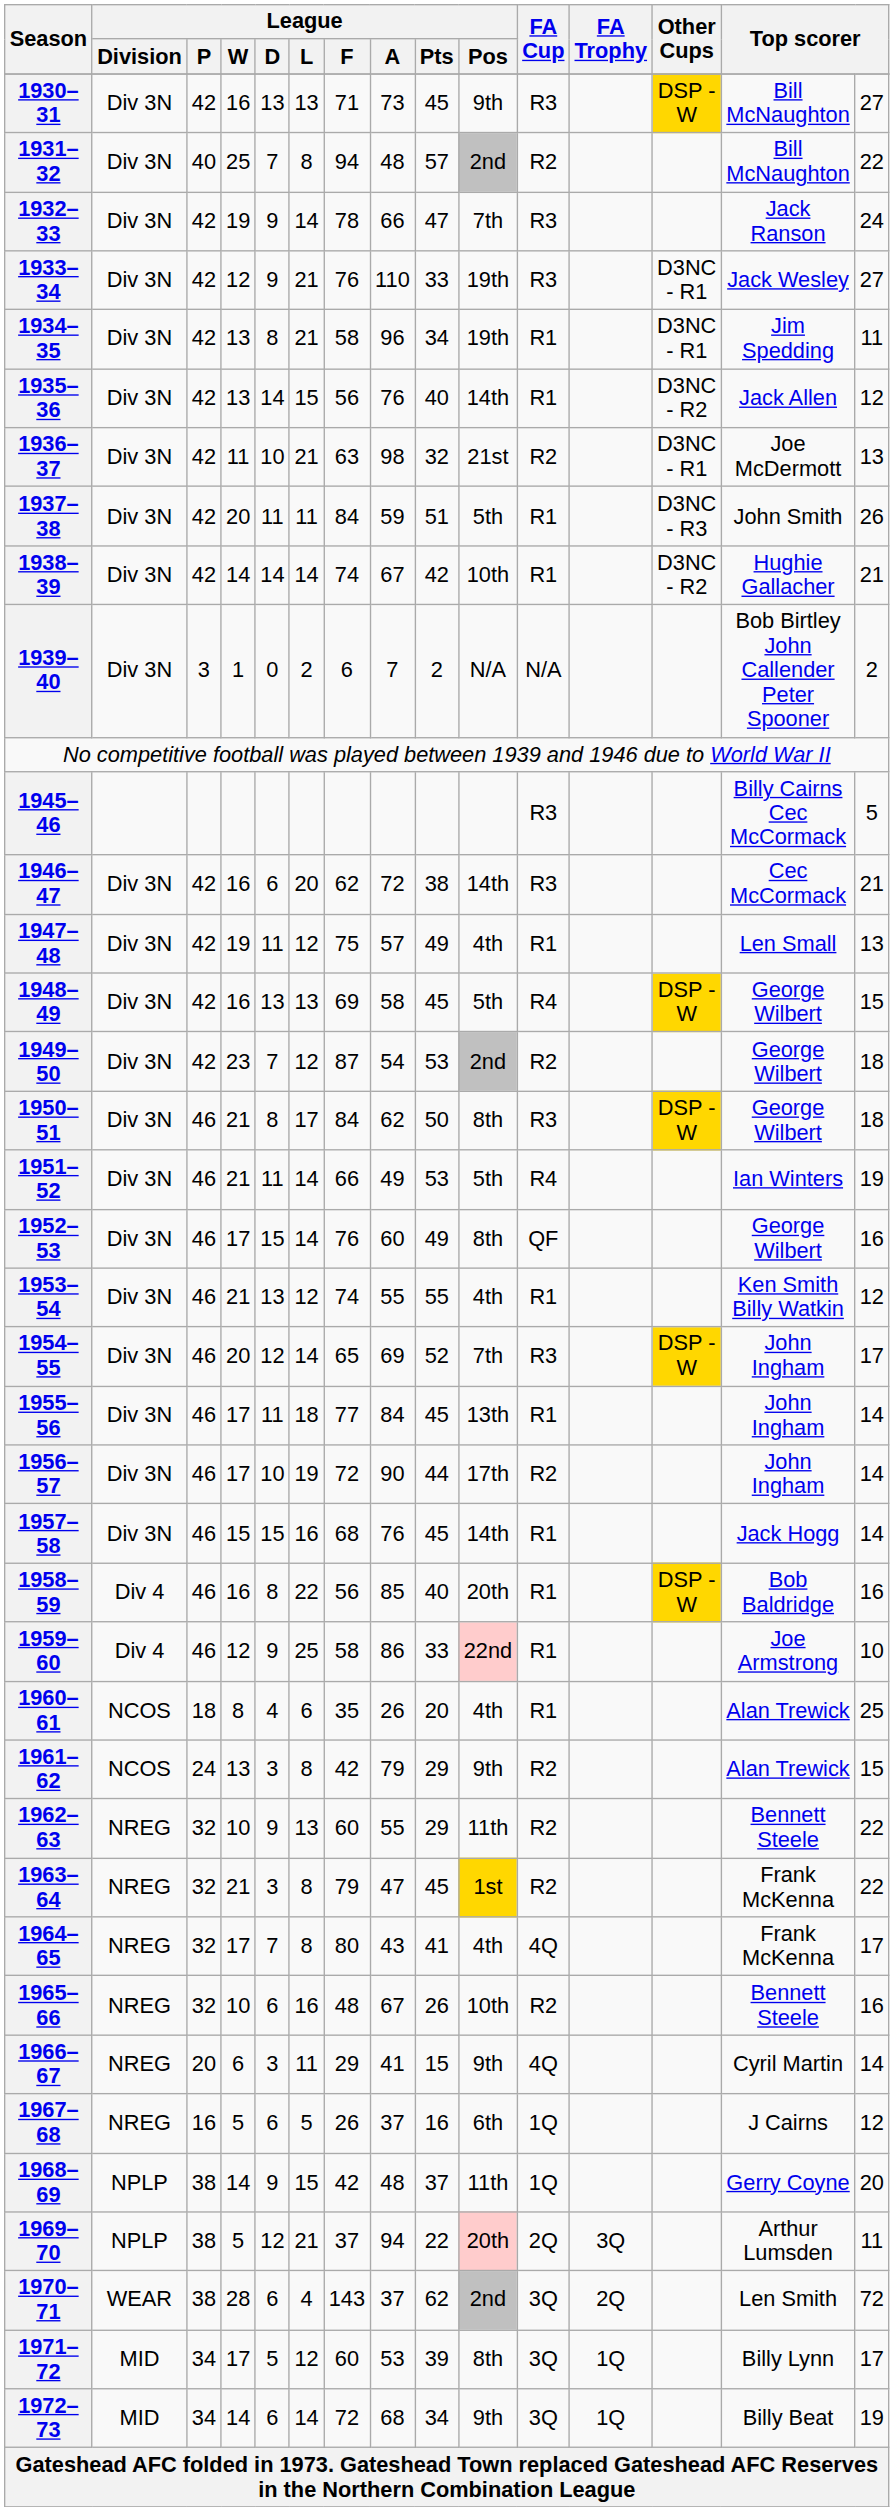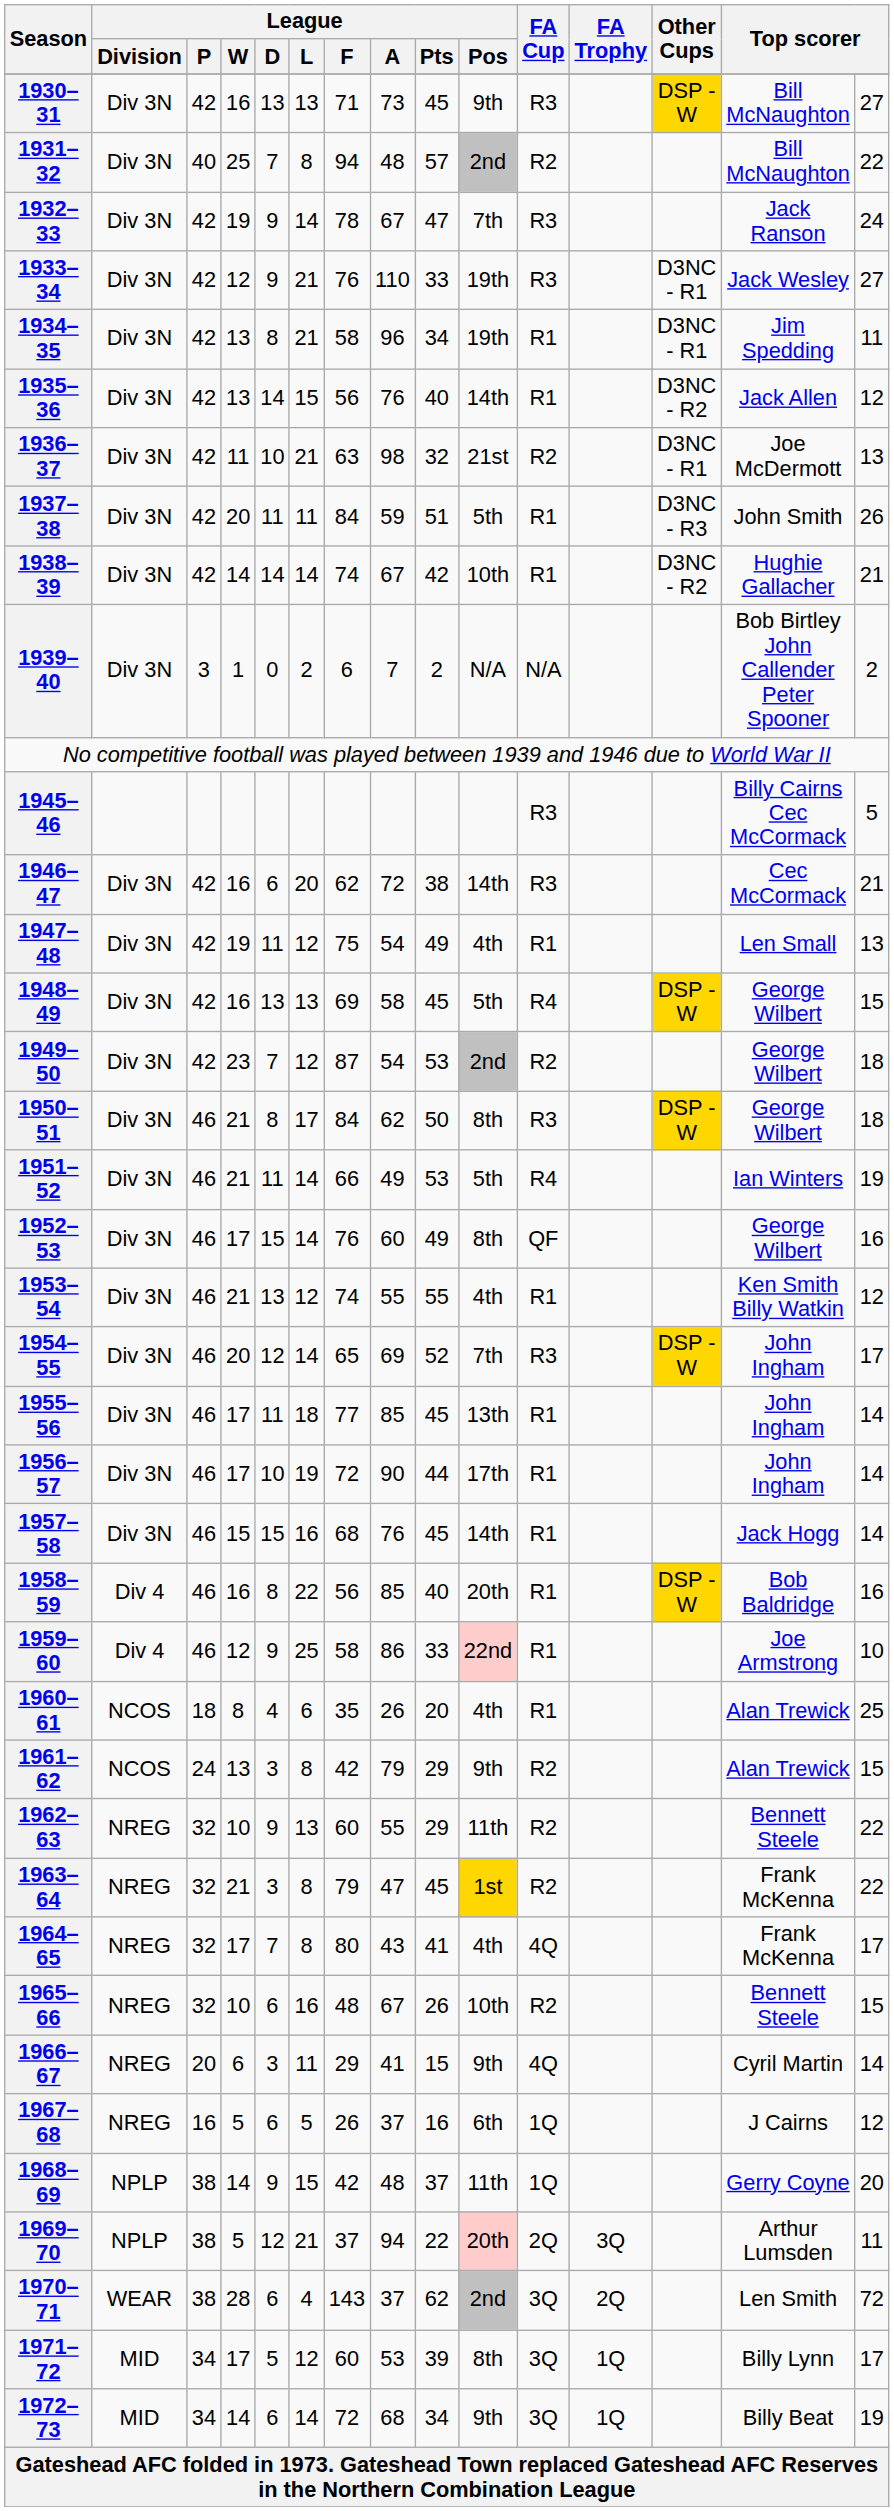1932–33 | League / A: 66 -> 67
1947–48 | League / A: 57 -> 54
1955–56 | League / A: 84 -> 85
1956–57 | FA Cup: R2 -> R1
1965–66 | column 15: 16 -> 15
